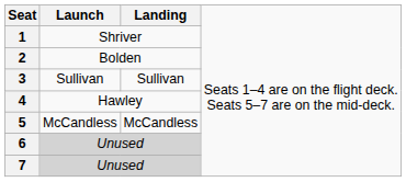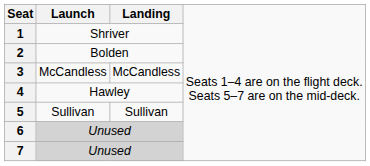3 | column 2: Sullivan -> McCandless
3 | column 3: Sullivan -> McCandless
5 | column 2: McCandless -> Sullivan
5 | column 3: McCandless -> Sullivan
